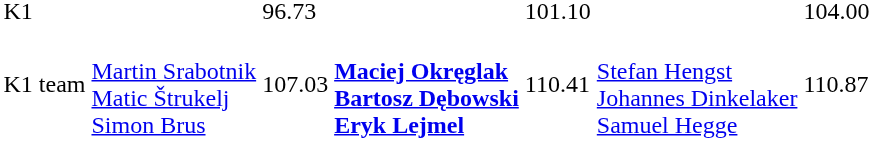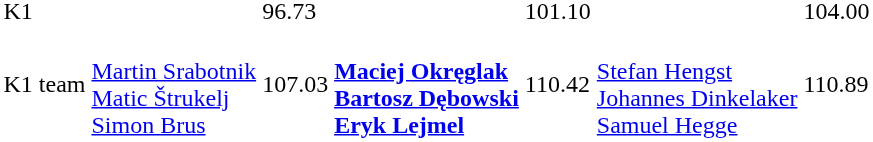K1 team | column 5: 110.41 -> 110.42
K1 team | column 7: 110.87 -> 110.89
